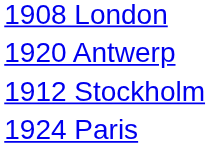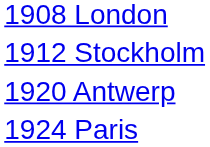rows swapped: 1912 Stockholm <-> 1920 Antwerp
